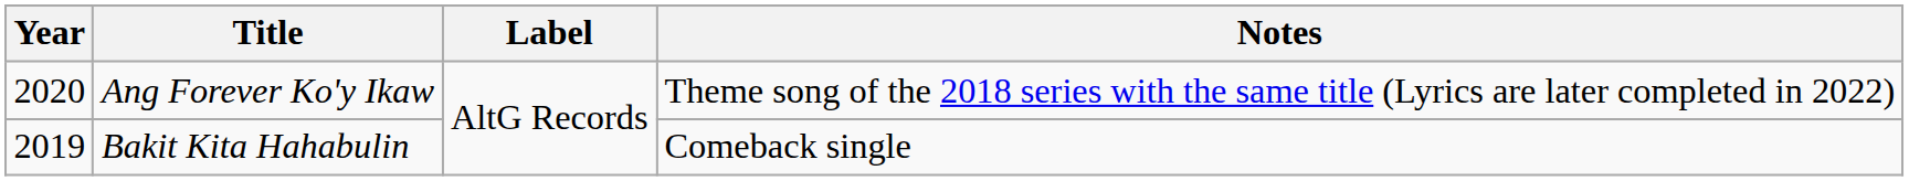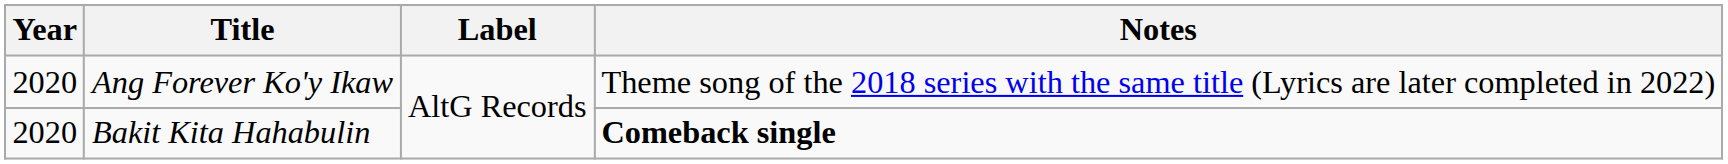Bakit Kita Hahabulin | Year: 2019 -> 2020
Bakit Kita Hahabulin | Notes: normal -> bold
